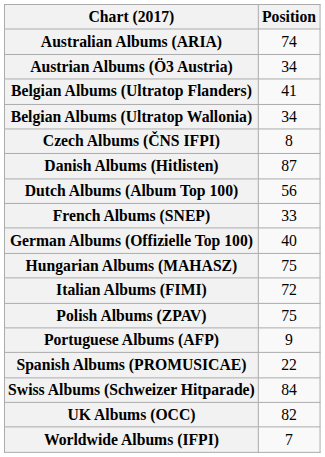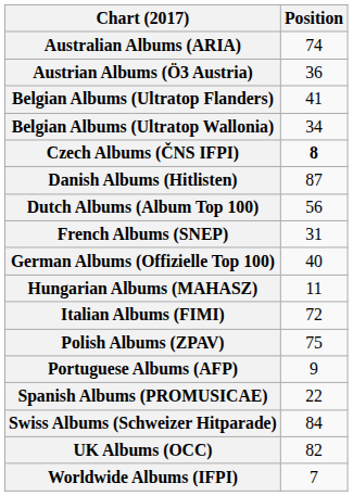Austrian Albums (Ö3 Austria) | Position: 34 -> 36
Czech Albums (ČNS IFPI) | Position: normal -> bold
French Albums (SNEP) | Position: 33 -> 31
Hungarian Albums (MAHASZ) | Position: 75 -> 11
